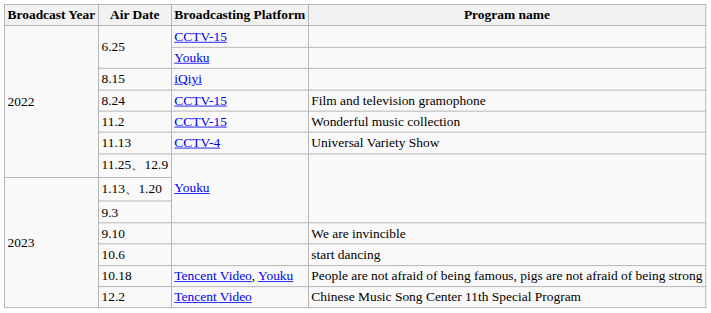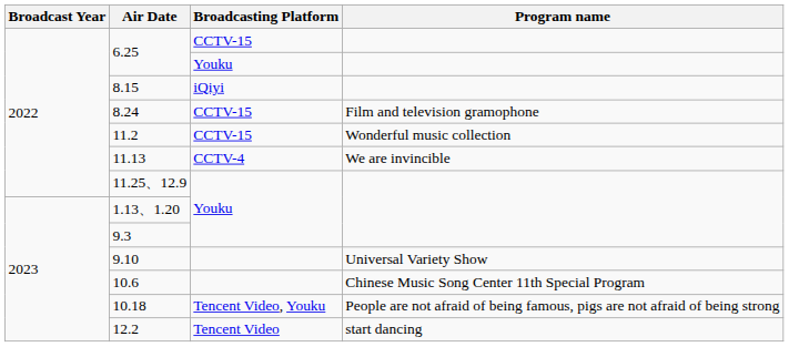11.13 | Program name: Universal Variety Show -> We are invincible
9.10 | Program name: We are invincible -> Universal Variety Show
10.6 | Program name: start dancing -> Chinese Music Song Center 11th Special Program
12.2 | Program name: Chinese Music Song Center 11th Special Program -> start dancing
